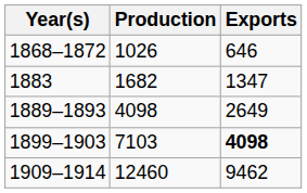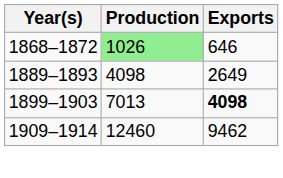1868–1872 | Production: no background -> lightgreen background
- row: 1883 | 1682 | 1347
1899–1903 | Production: 7103 -> 7013
